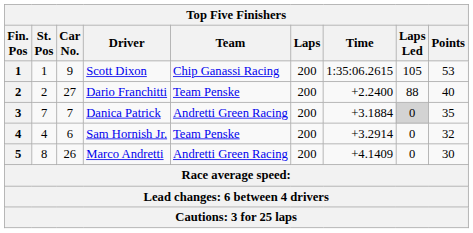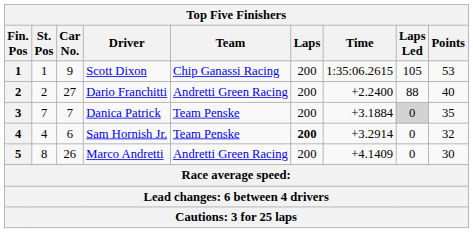Dario Franchitti | Team: Team Penske -> Andretti Green Racing
Danica Patrick | Team: Andretti Green Racing -> Team Penske
Sam Hornish Jr. | Laps: normal -> bold
